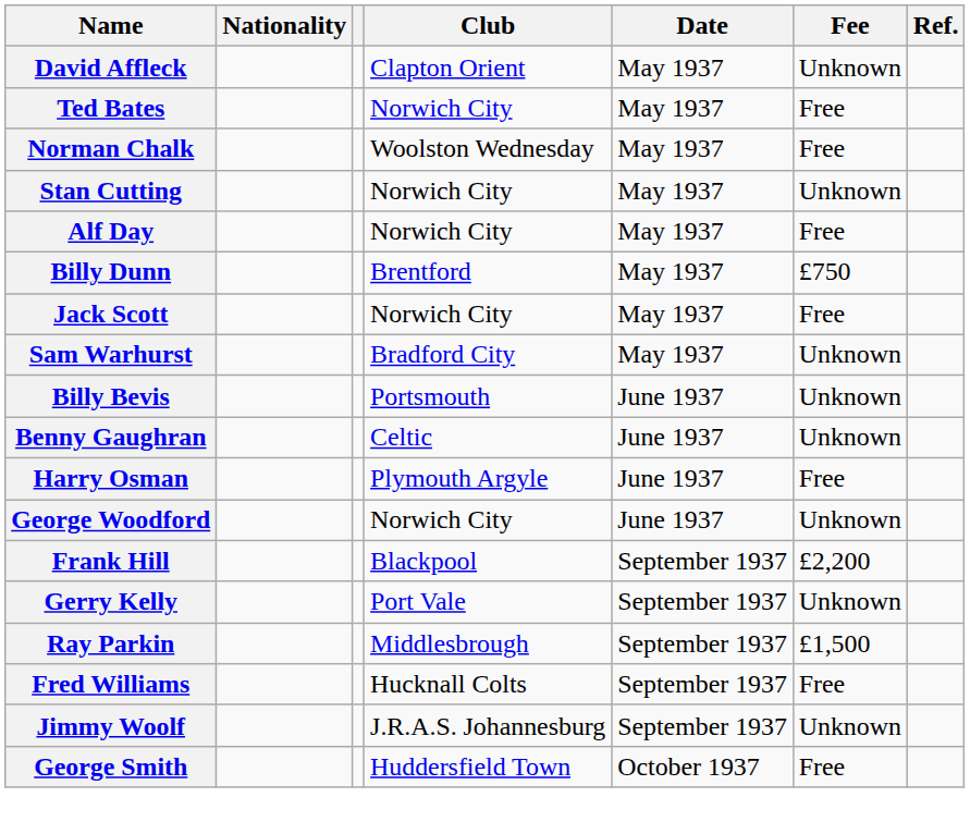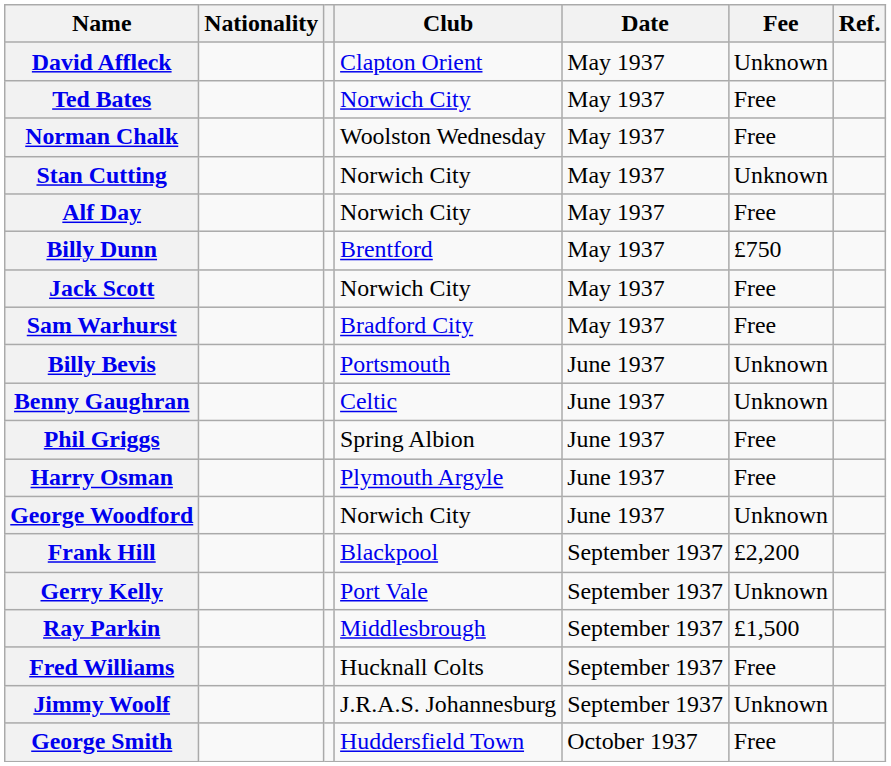Sam Warhurst | Fee: Unknown -> Free
+ row: Phil Griggs | Spring Albion | June 1937 | Free
